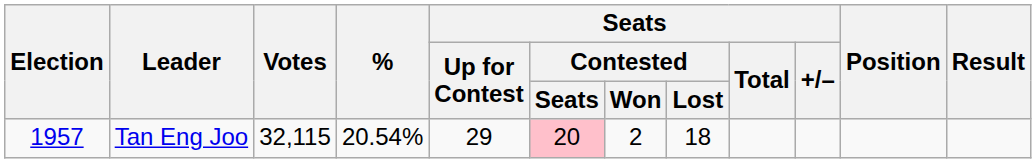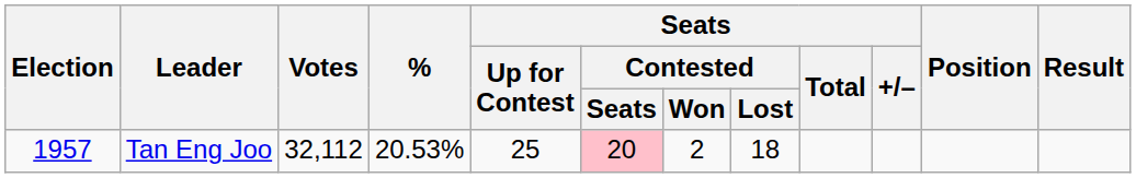Tan Eng Joo | Votes: 32,115 -> 32,112
Tan Eng Joo | %: 20.54% -> 20.53%
Tan Eng Joo | Seats / Up for Contest: 29 -> 25
